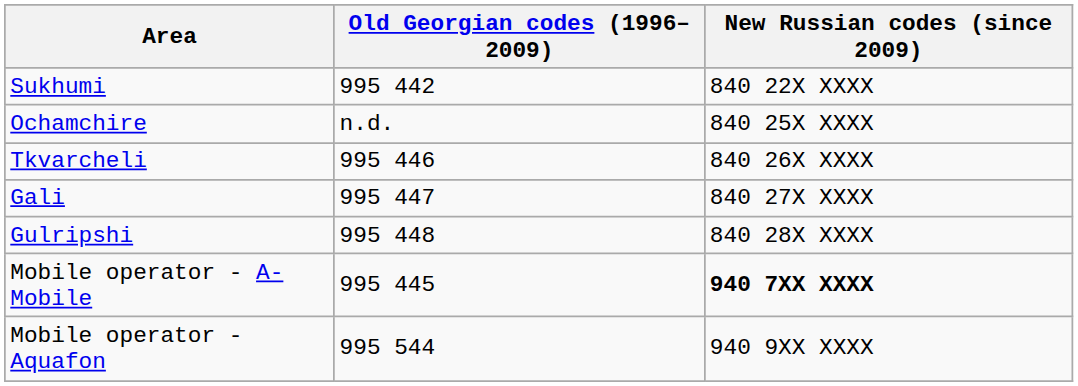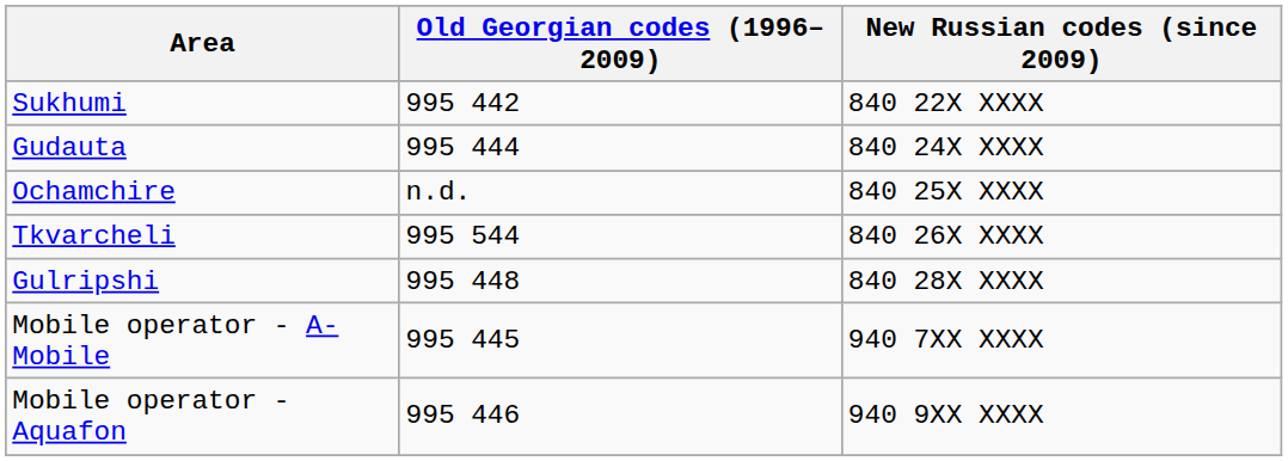+ row: Gudauta | 995 444 | 840 24X XXXX
Tkvarcheli | Old Georgian codes (1996–2009): 995 446 -> 995 544
- row: Gali | 995 447 | 840 27X XXXX
Mobile operator - A-Mobile | New Russian codes (since 2009): bold -> normal
Mobile operator - Aquafon | Old Georgian codes (1996–2009): 995 544 -> 995 446
